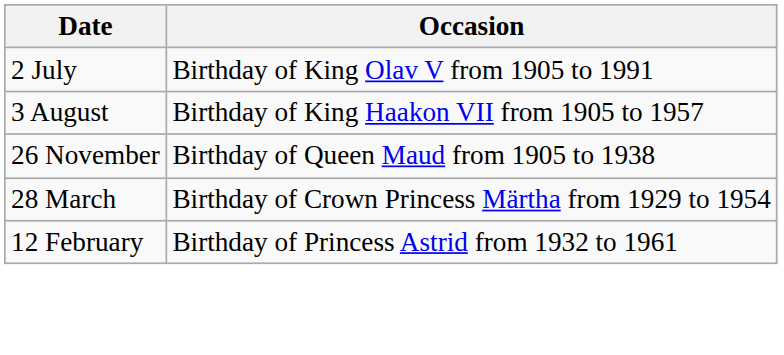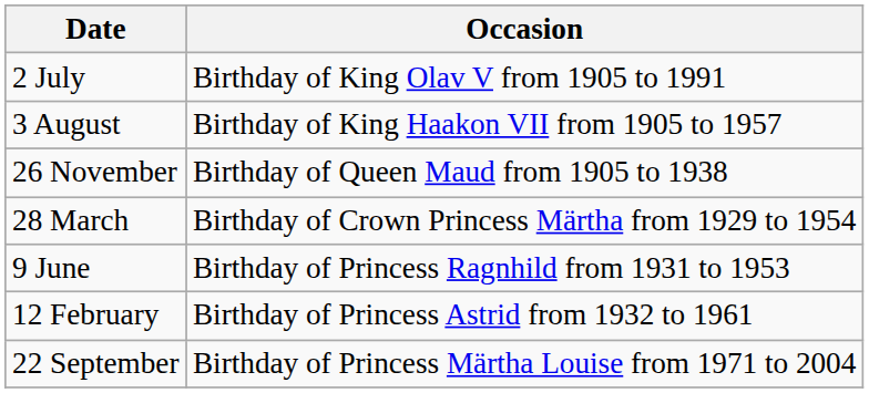+ row: 9 June | Birthday of Princess Ragnhild from 1931 to 1953
+ row: 22 September | Birthday of Princess Märtha Louise from 1971 to 2004
